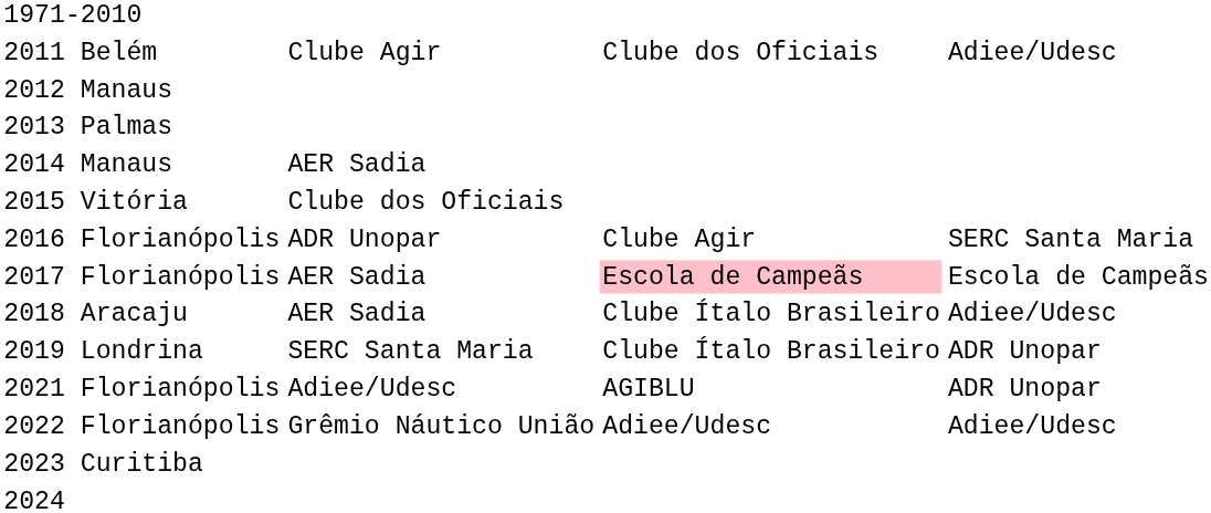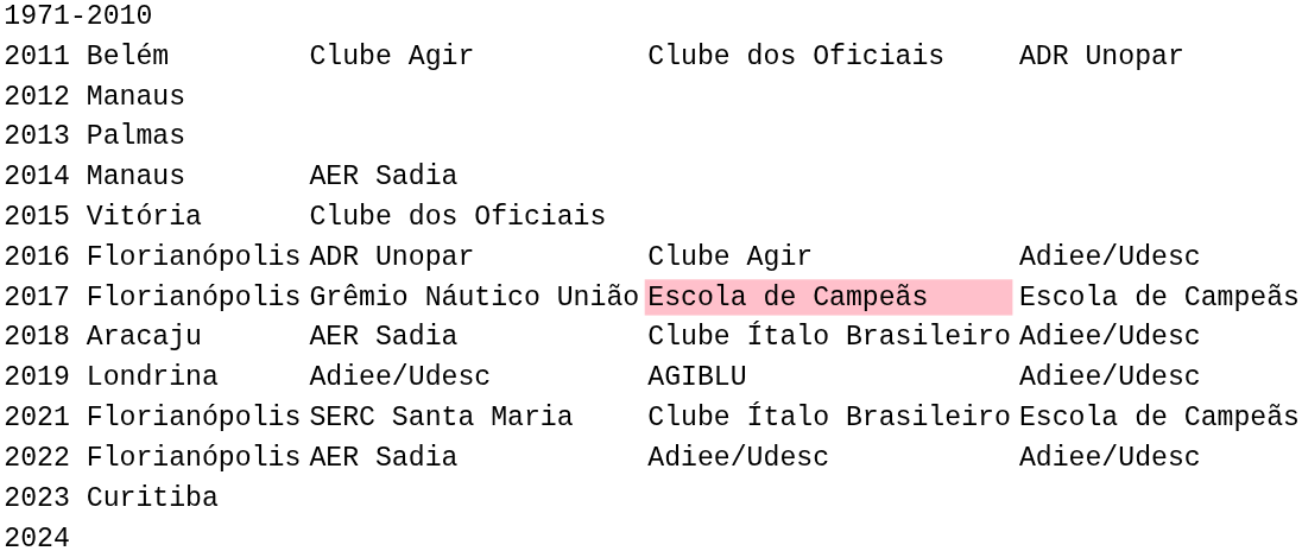2011 Belém | column 4: Adiee/Udesc -> ADR Unopar
2016 Florianópolis | column 4: SERC Santa Maria -> Adiee/Udesc
2017 Florianópolis | column 2: AER Sadia -> Grêmio Náutico União
2019 Londrina | column 2: SERC Santa Maria -> Adiee/Udesc
2019 Londrina | column 3: Clube Ítalo Brasileiro -> AGIBLU
2019 Londrina | column 4: ADR Unopar -> Adiee/Udesc
2021 Florianópolis | column 2: Adiee/Udesc -> SERC Santa Maria
2021 Florianópolis | column 3: AGIBLU -> Clube Ítalo Brasileiro
2021 Florianópolis | column 4: ADR Unopar -> Escola de Campeãs
2022 Florianópolis | column 2: Grêmio Náutico União -> AER Sadia
